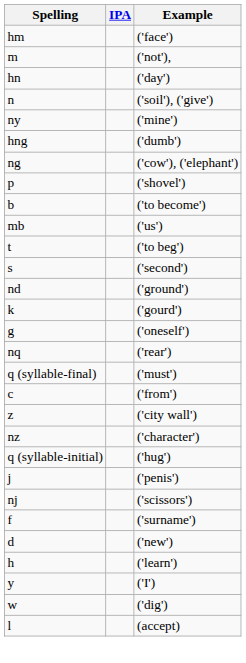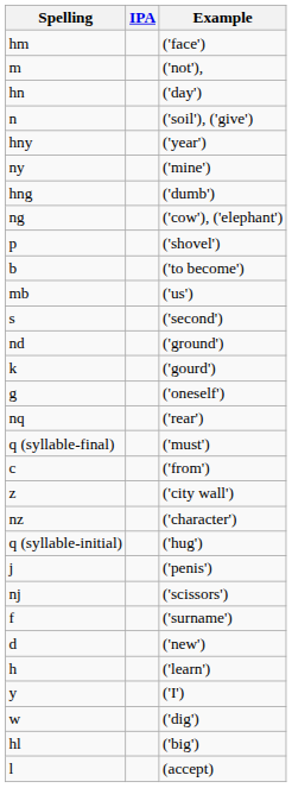+ row: hny | ('year')
- row: t | ('to beg')
+ row: hl | ('big')
